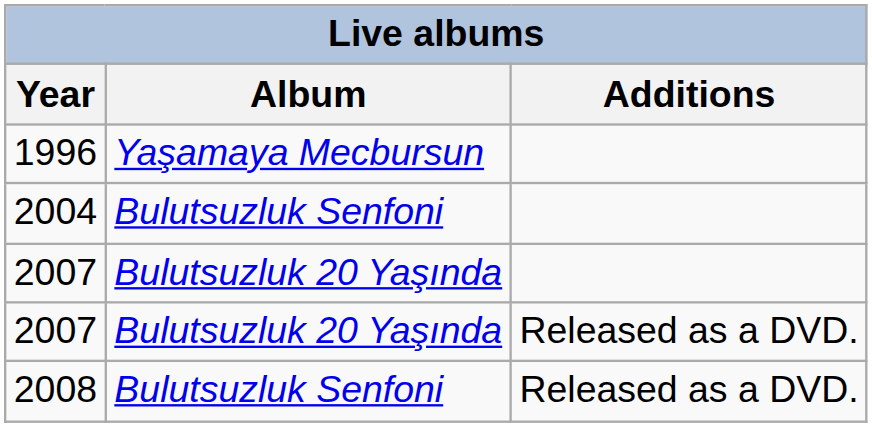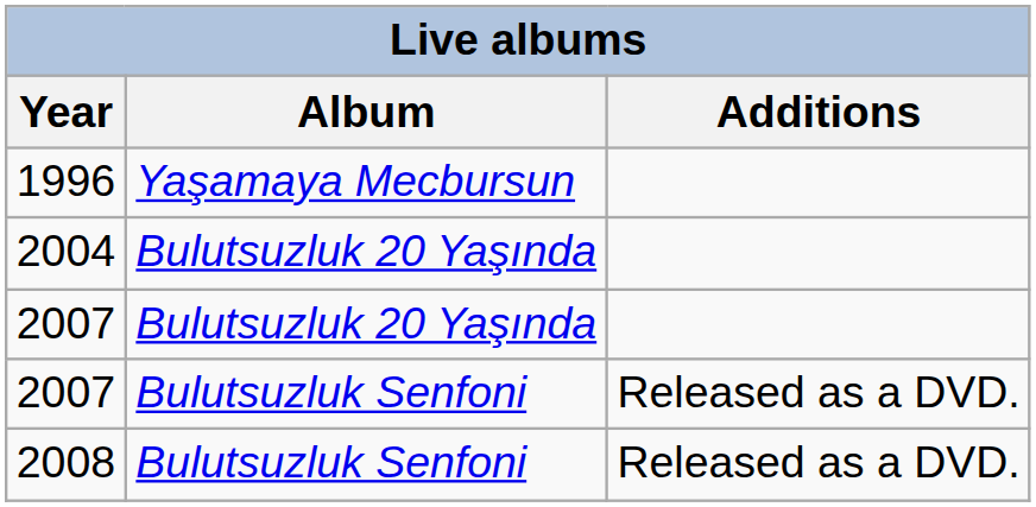2004 | Album: Bulutsuzluk Senfoni -> Bulutsuzluk 20 Yaşında
2007 / Released as a DVD. | Album: Bulutsuzluk 20 Yaşında -> Bulutsuzluk Senfoni
